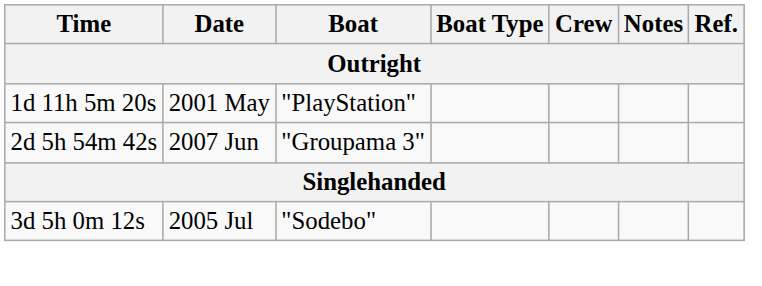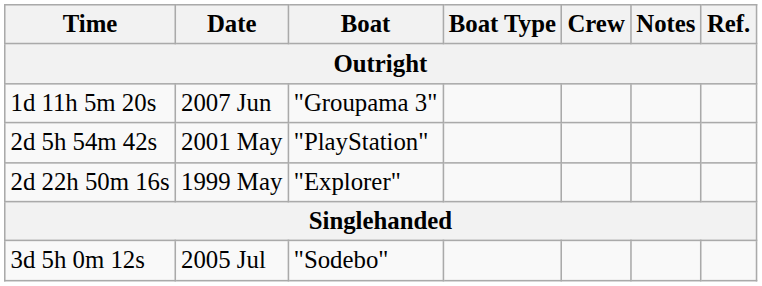1d 11h 5m 20s | Date: 2001 May -> 2007 Jun
1d 11h 5m 20s | Boat: "PlayStation" -> "Groupama 3"
2d 5h 54m 42s | Date: 2007 Jun -> 2001 May
2d 5h 54m 42s | Boat: "Groupama 3" -> "PlayStation"
+ row: 2d 22h 50m 16s | 1999 May | "Explorer"
